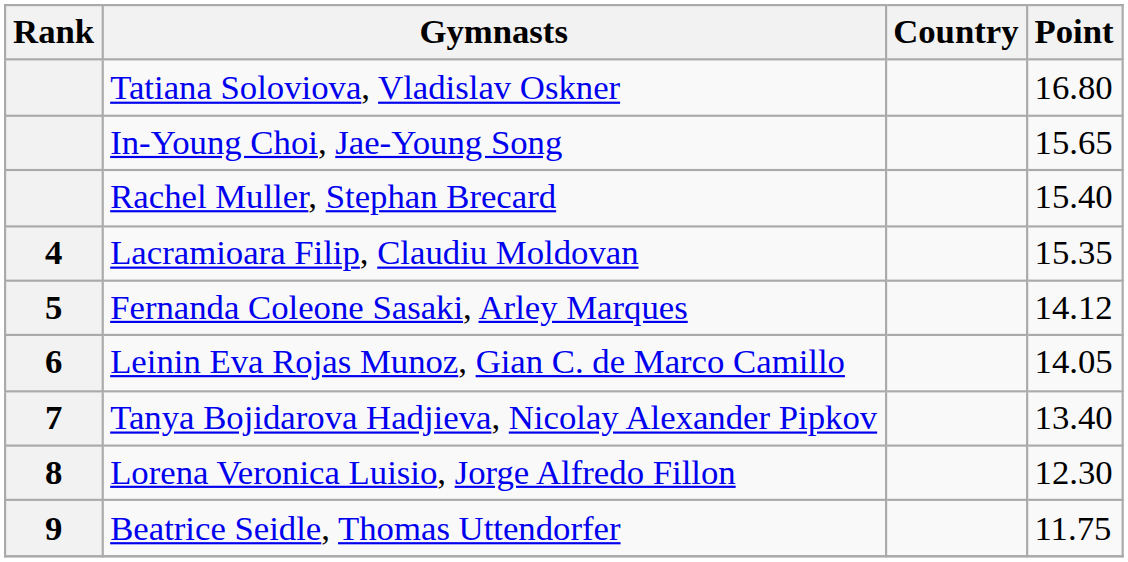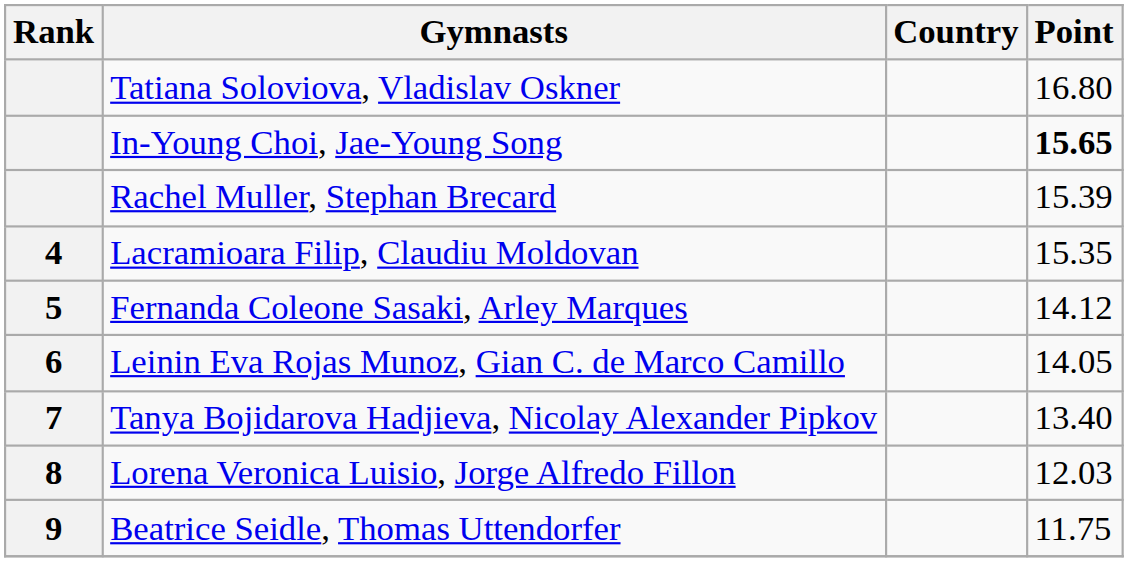In-Young Choi, Jae-Young Song | Point: normal -> bold
Rachel Muller, Stephan Brecard | Point: 15.40 -> 15.39
Lorena Veronica Luisio, Jorge Alfredo Fillon | Point: 12.30 -> 12.03
